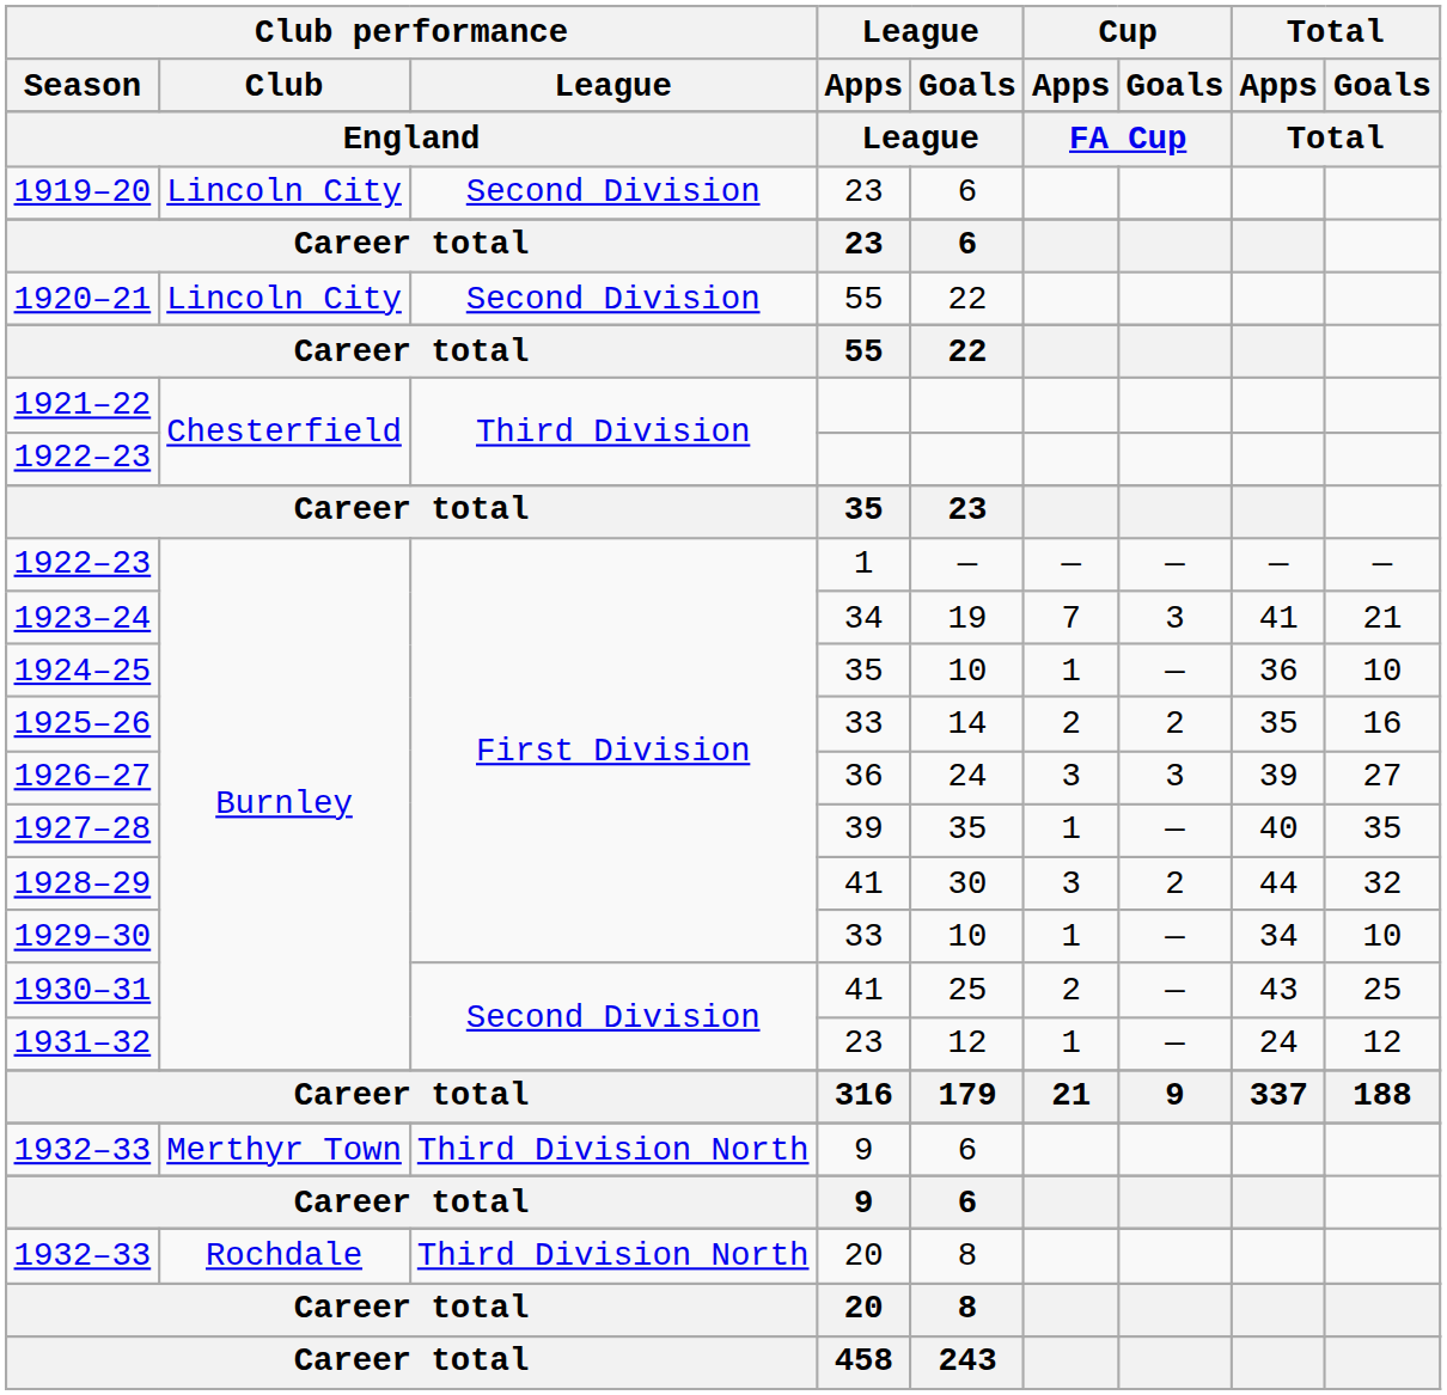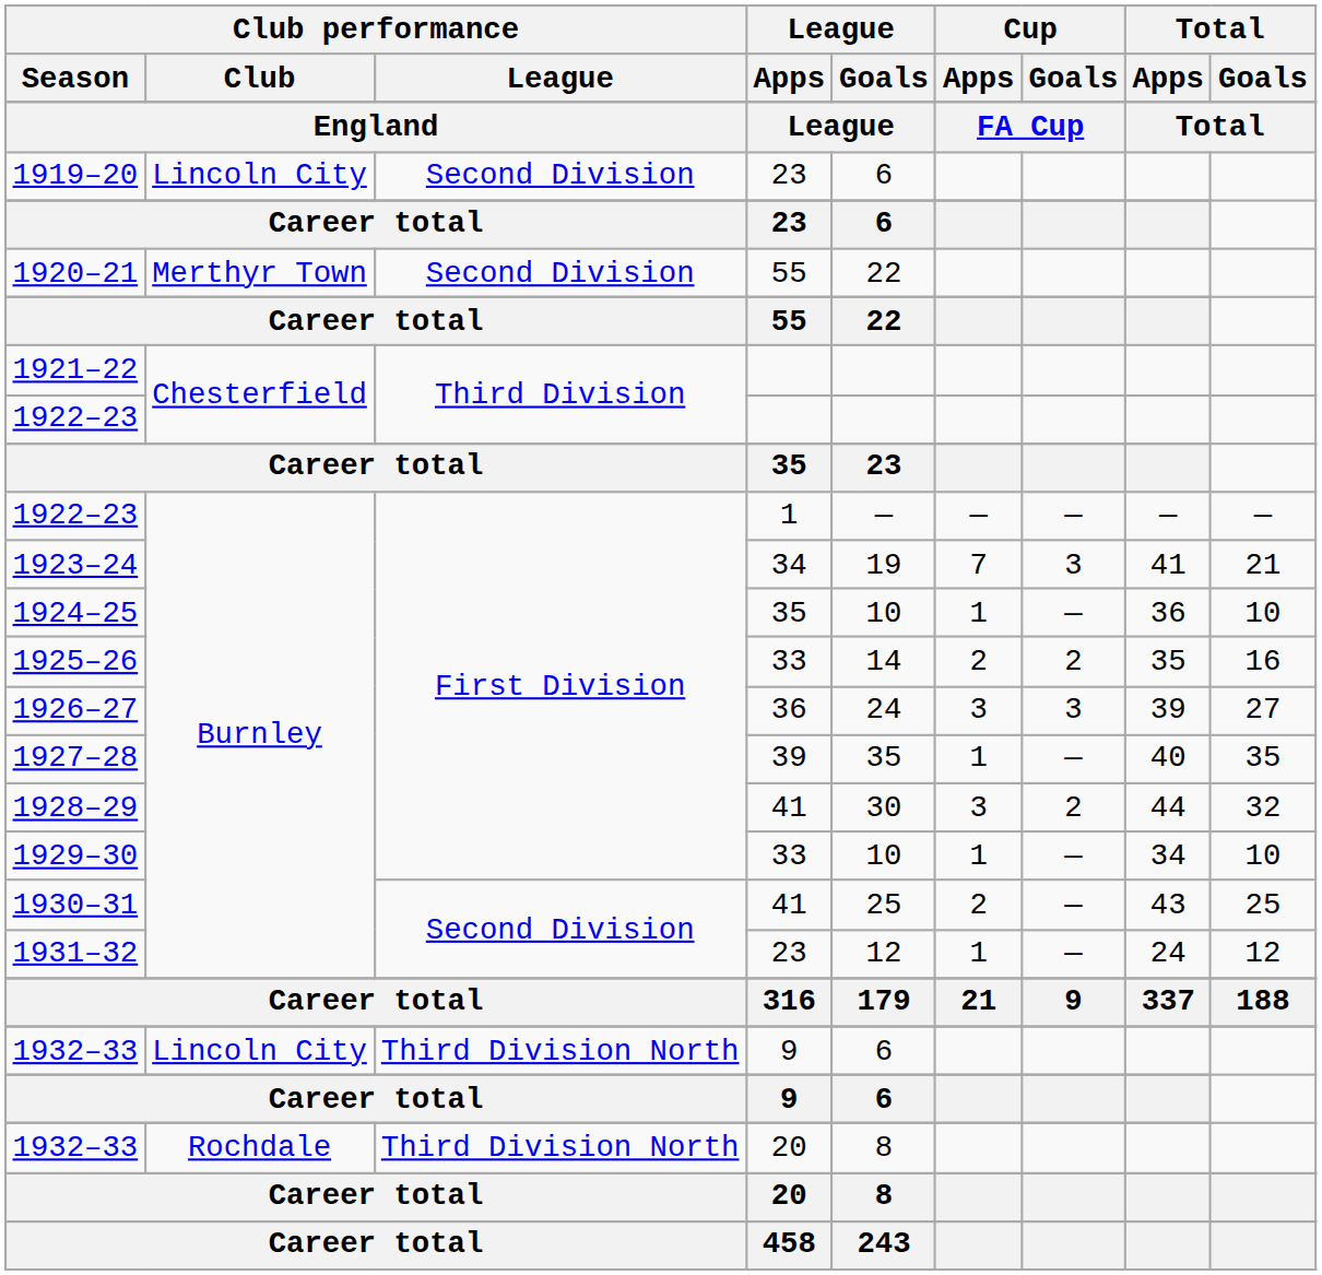1920–21 | Club performance / Club: Lincoln City -> Merthyr Town
1932–33 / 9 | Club performance / Club: Merthyr Town -> Lincoln City
